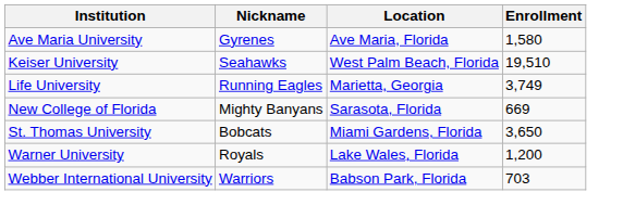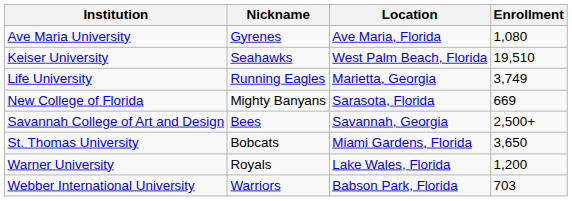Ave Maria University | Enrollment: 1,580 -> 1,080
+ row: Savannah College of Art and Design | Bees | Savannah, Georgia | 2,500+
